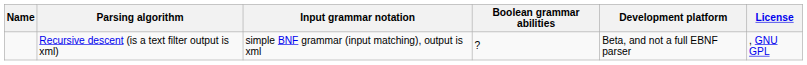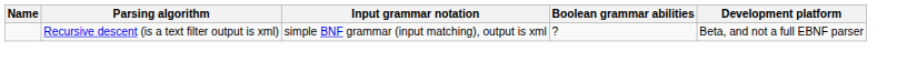- column: License | , GNU GPL
